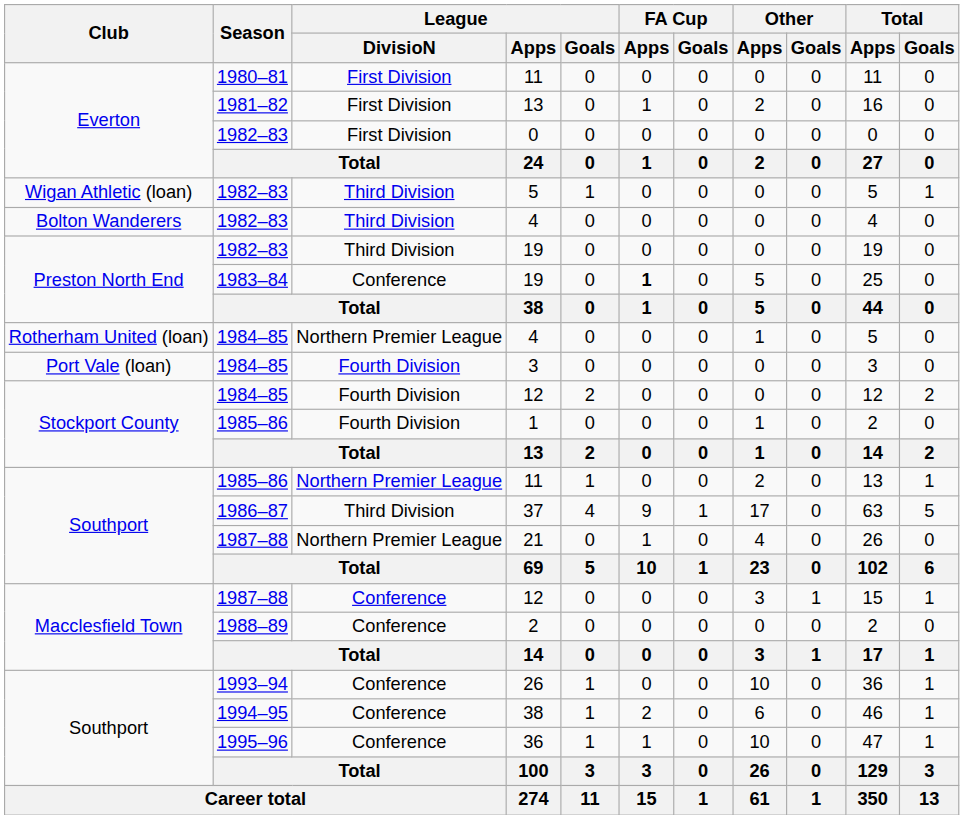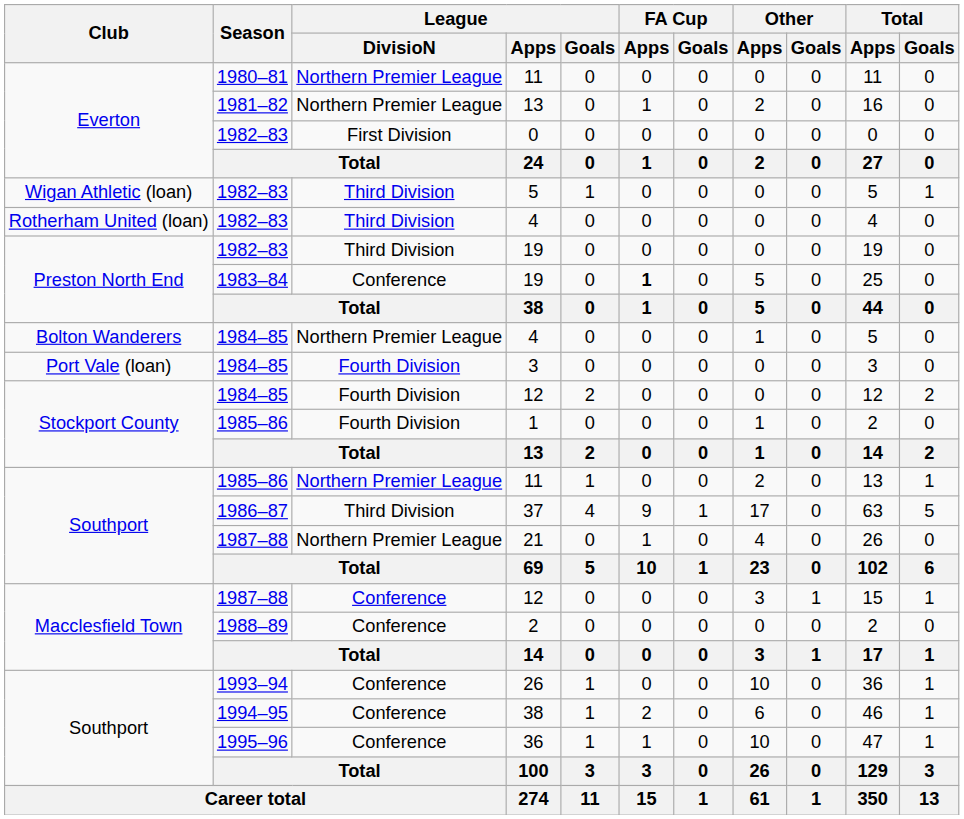1980–81 / 11 | League / DivisioN: First Division -> Northern Premier League
1981–82 / 13 | League / DivisioN: First Division -> Northern Premier League
1982–83 / 4 | Club: Bolton Wanderers -> Rotherham United (loan)
1984–85 / 4 | Club: Rotherham United (loan) -> Bolton Wanderers
